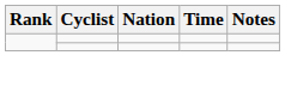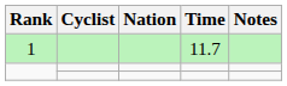+ row: 1 | 11.7
